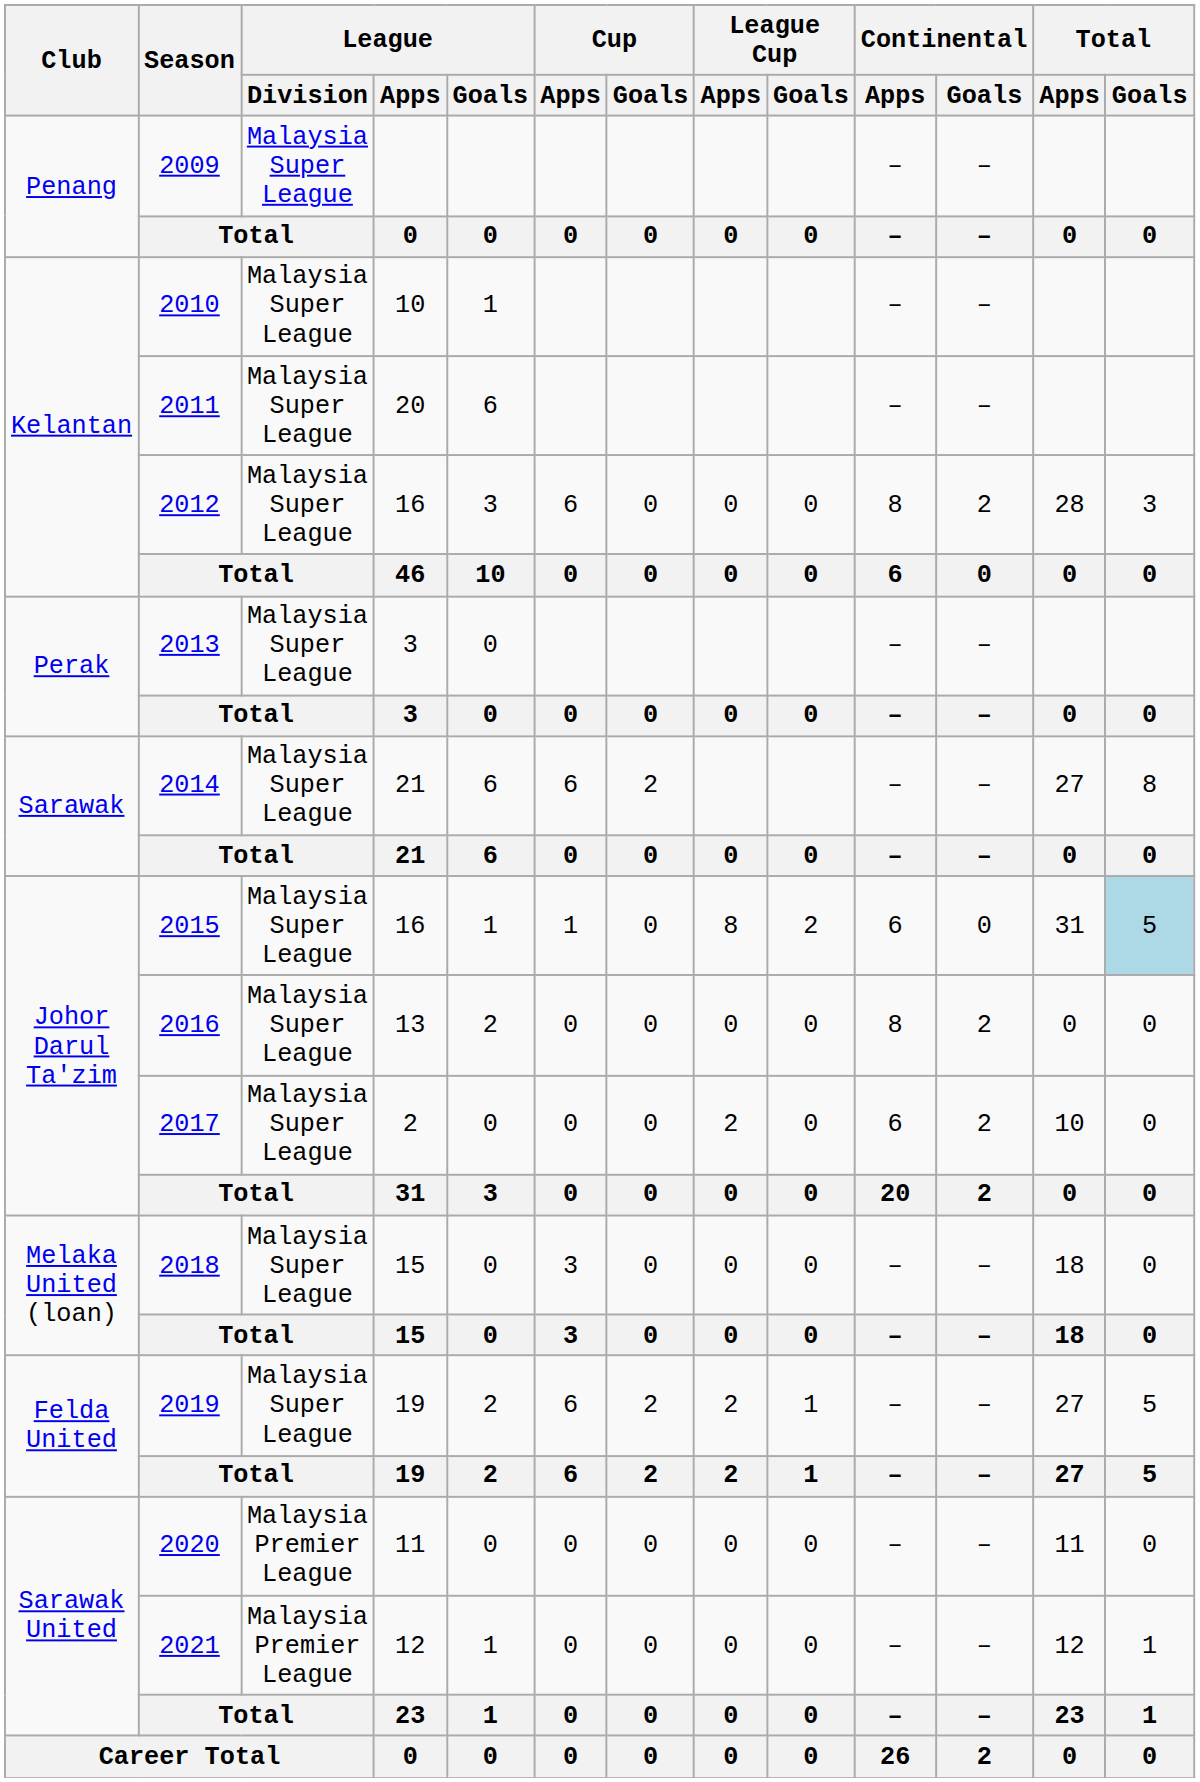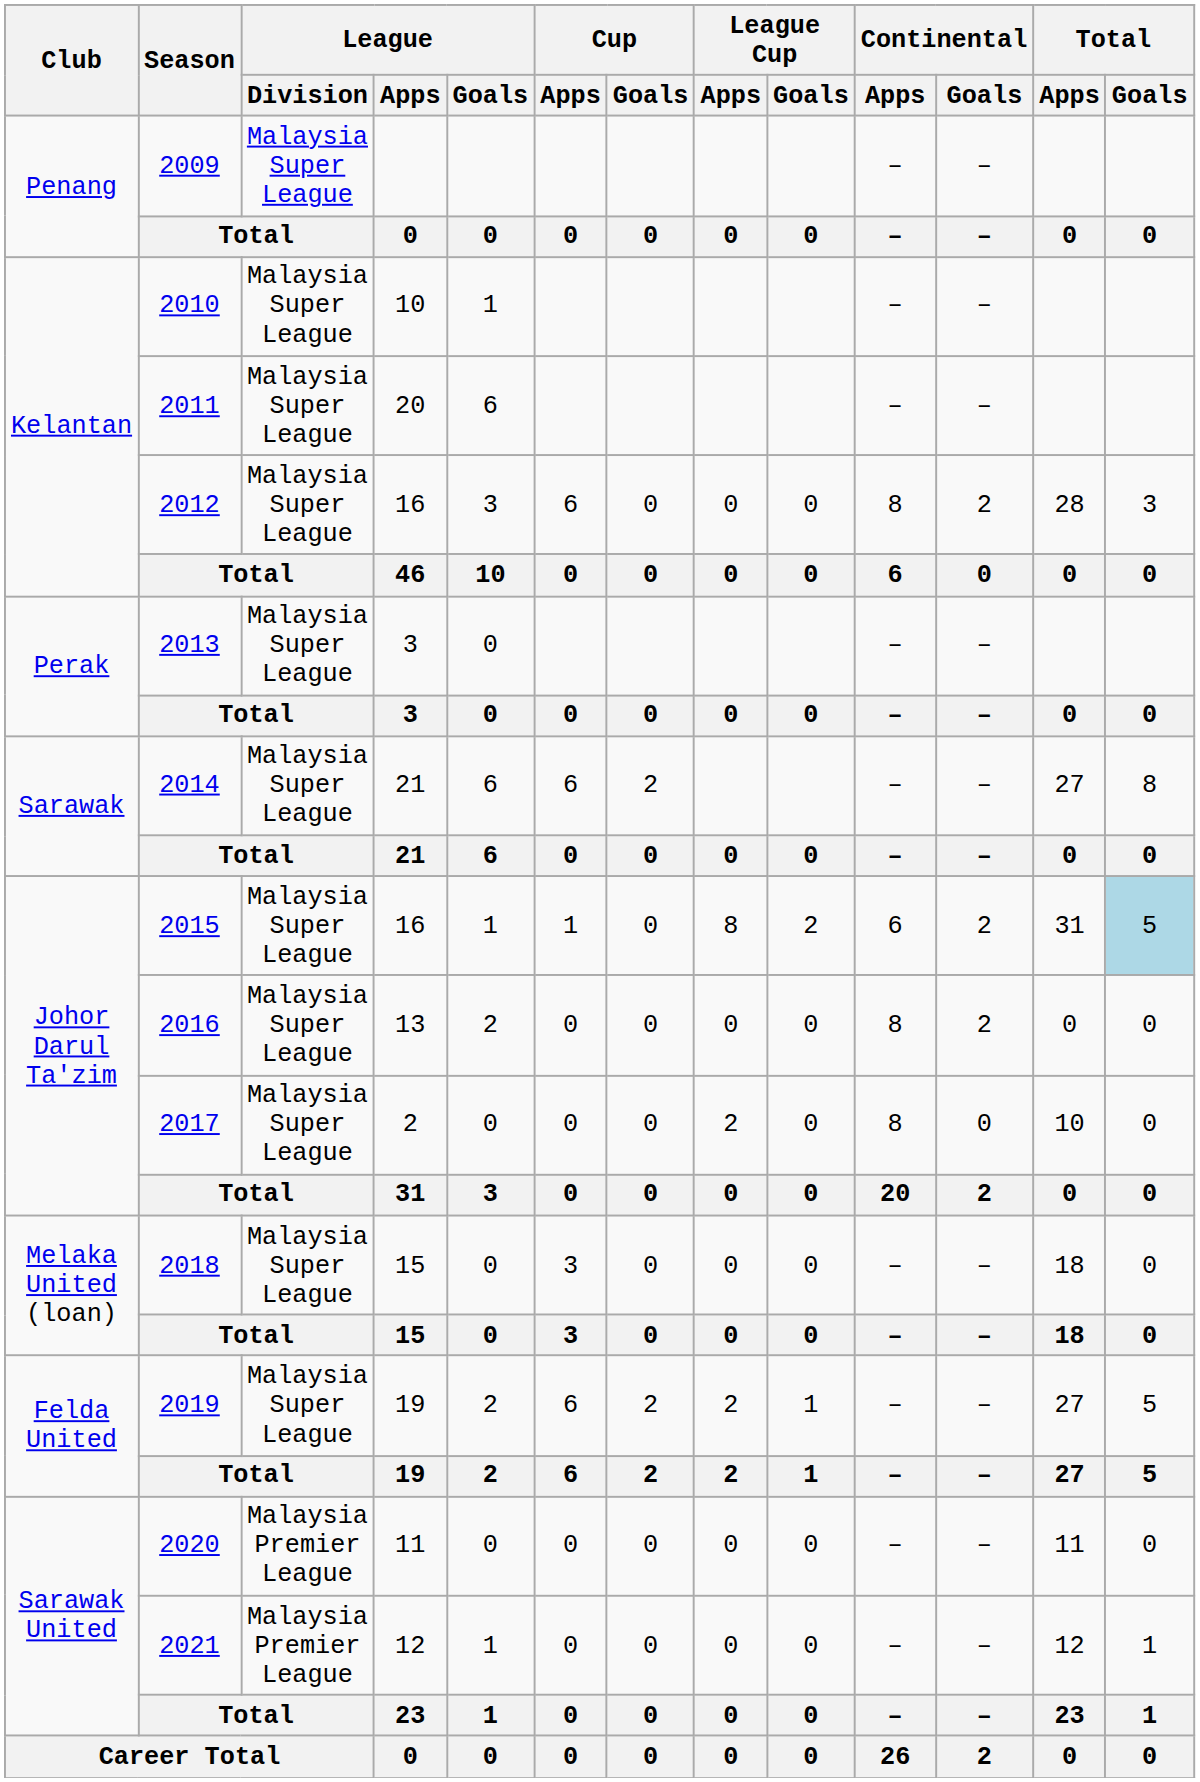2015 | Continental / Goals: 0 -> 2
2017 | Continental / Apps: 6 -> 8
2017 | Continental / Goals: 2 -> 0
